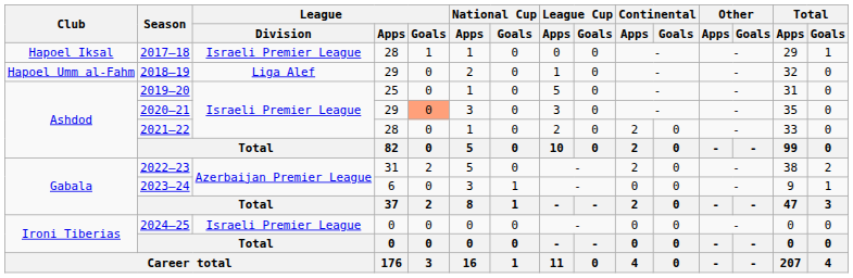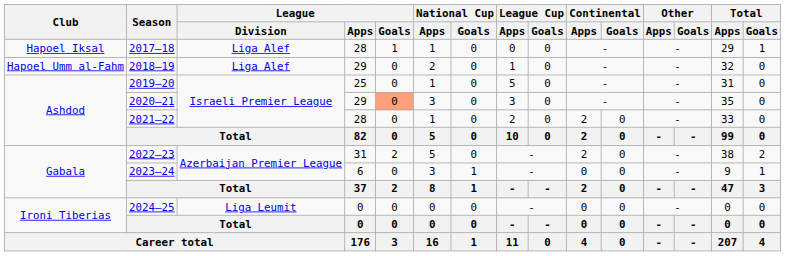2017–18 | League / Division: Israeli Premier League -> Liga Alef
2024–25 | League / Division: Israeli Premier League -> Liga Leumit
